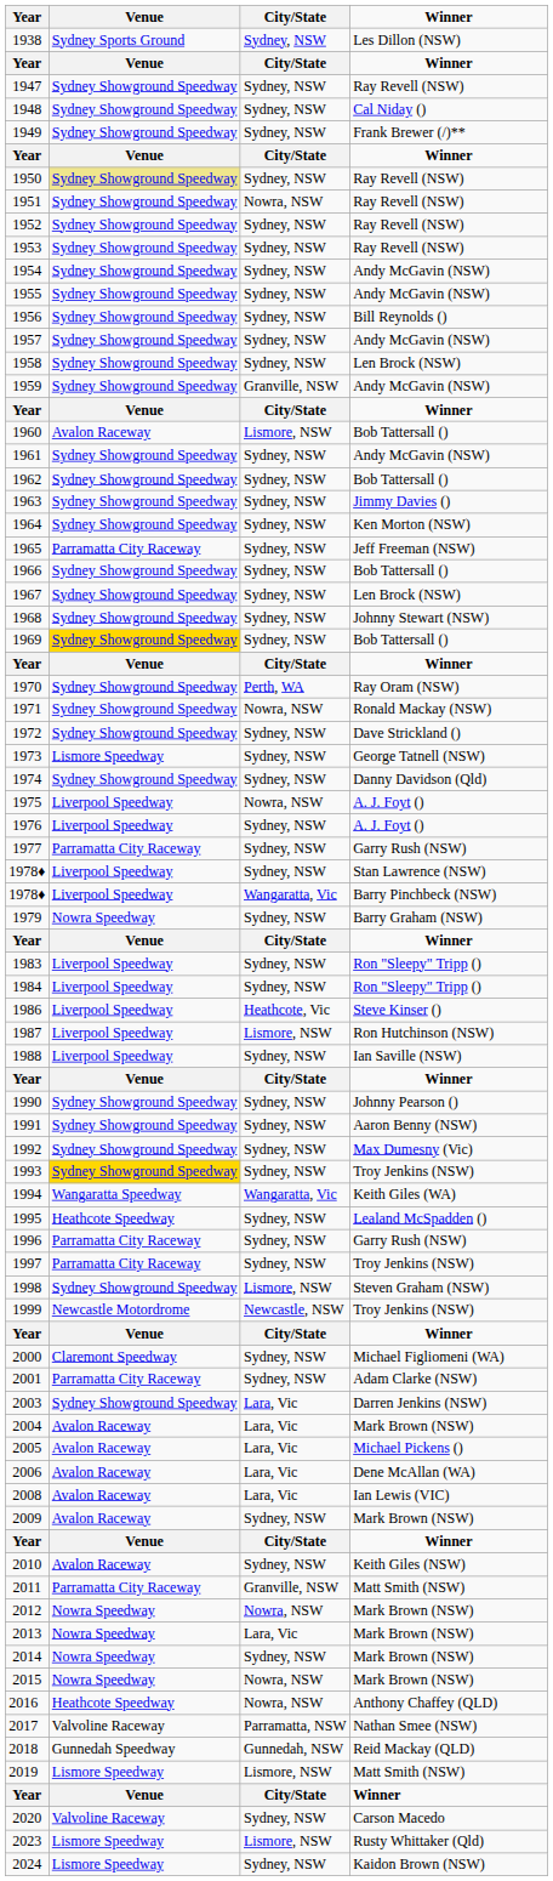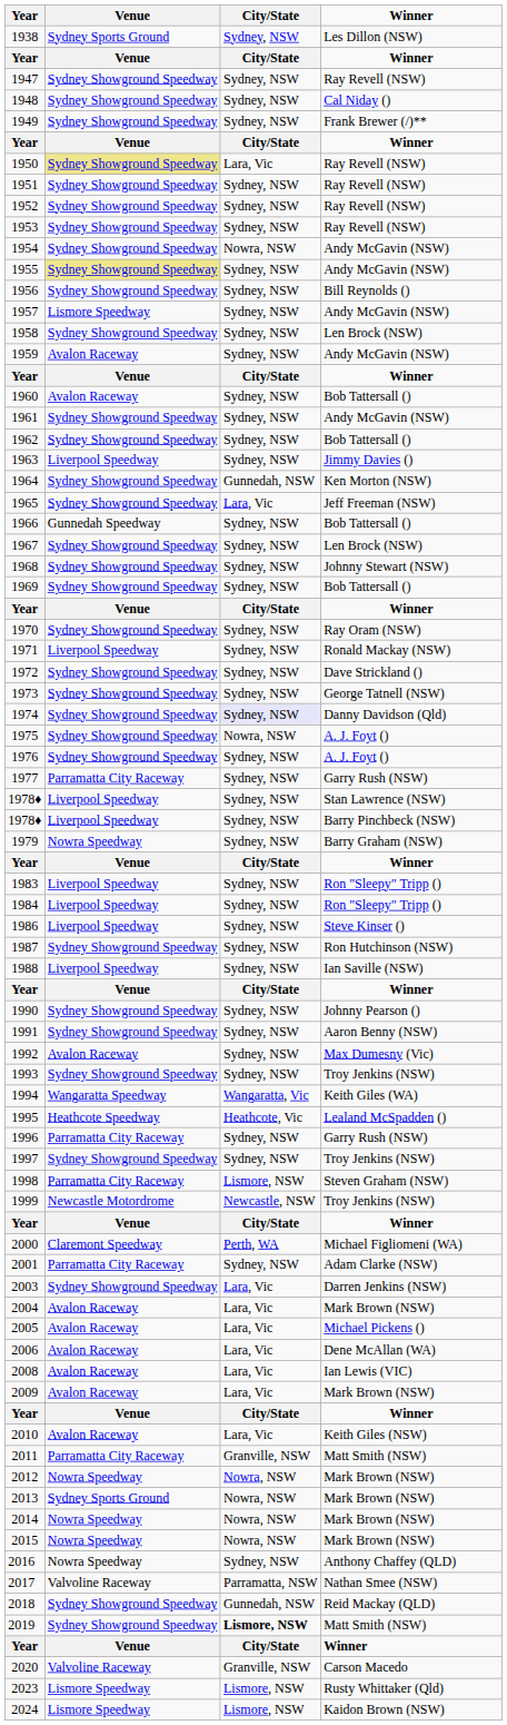1950 | City/State: Sydney, NSW -> Lara, Vic
1951 | City/State: Nowra, NSW -> Sydney, NSW
1954 | City/State: Sydney, NSW -> Nowra, NSW
1955 | Venue: no background -> khaki background
1957 | Venue: Sydney Showground Speedway -> Lismore Speedway
1959 | Venue: Sydney Showground Speedway -> Avalon Raceway
1959 | City/State: Granville, NSW -> Sydney, NSW
1960 | City/State: Lismore, NSW -> Sydney, NSW
1963 | Venue: Sydney Showground Speedway -> Liverpool Speedway
1964 | City/State: Sydney, NSW -> Gunnedah, NSW
1965 | Venue: Parramatta City Raceway -> Sydney Showground Speedway
1965 | City/State: Sydney, NSW -> Lara, Vic
1966 | Venue: Sydney Showground Speedway -> Gunnedah Speedway
1969 | Venue: gold background -> no background
1970 | City/State: Perth, WA -> Sydney, NSW
1971 | Venue: Sydney Showground Speedway -> Liverpool Speedway
1971 | City/State: Nowra, NSW -> Sydney, NSW
1973 | Venue: Lismore Speedway -> Sydney Showground Speedway
1974 | City/State: no background -> lavender background
1975 | Venue: Liverpool Speedway -> Sydney Showground Speedway
1976 | Venue: Liverpool Speedway -> Sydney Showground Speedway
1978♦ / Barry Pinchbeck (NSW) | City/State: Wangaratta, Vic -> Sydney, NSW
1986 | City/State: Heathcote, Vic -> Sydney, NSW
1987 | Venue: Liverpool Speedway -> Sydney Showground Speedway
1987 | City/State: Lismore, NSW -> Sydney, NSW
1992 | Venue: Sydney Showground Speedway -> Avalon Raceway
1993 | Venue: gold background -> no background
1995 | City/State: Sydney, NSW -> Heathcote, Vic
1997 | Venue: Parramatta City Raceway -> Sydney Showground Speedway
1998 | Venue: Sydney Showground Speedway -> Parramatta City Raceway
2000 | City/State: Sydney, NSW -> Perth, WA
2009 | City/State: Sydney, NSW -> Lara, Vic
2010 | City/State: Sydney, NSW -> Lara, Vic
2013 | Venue: Nowra Speedway -> Sydney Sports Ground
2013 | City/State: Lara, Vic -> Nowra, NSW
2014 | City/State: Sydney, NSW -> Nowra, NSW
2016 | Venue: Heathcote Speedway -> Nowra Speedway
2016 | City/State: Nowra, NSW -> Sydney, NSW
2018 | Venue: Gunnedah Speedway -> Sydney Showground Speedway
2019 | Venue: Lismore Speedway -> Sydney Showground Speedway
2019 | City/State: normal -> bold
2020 | City/State: Sydney, NSW -> Granville, NSW
2024 | City/State: Sydney, NSW -> Lismore, NSW
